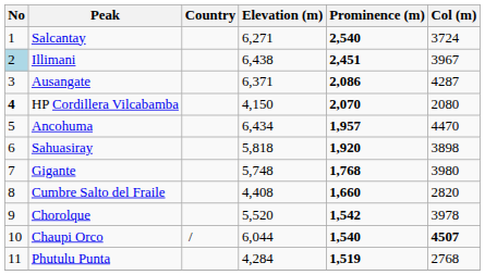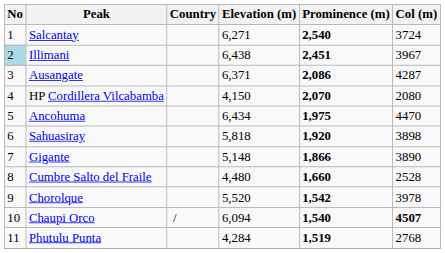HP Cordillera Vilcabamba | No: bold -> normal
Ancohuma | Prominence (m): 1,957 -> 1,975
Gigante | Elevation (m): 5,748 -> 5,148
Gigante | Prominence (m): 1,768 -> 1,866
Gigante | Col (m): 3980 -> 3890
Cumbre Salto del Fraile | Elevation (m): 4,408 -> 4,480
Cumbre Salto del Fraile | Col (m): 2820 -> 2528
Chaupi Orco | Elevation (m): 6,044 -> 6,094
